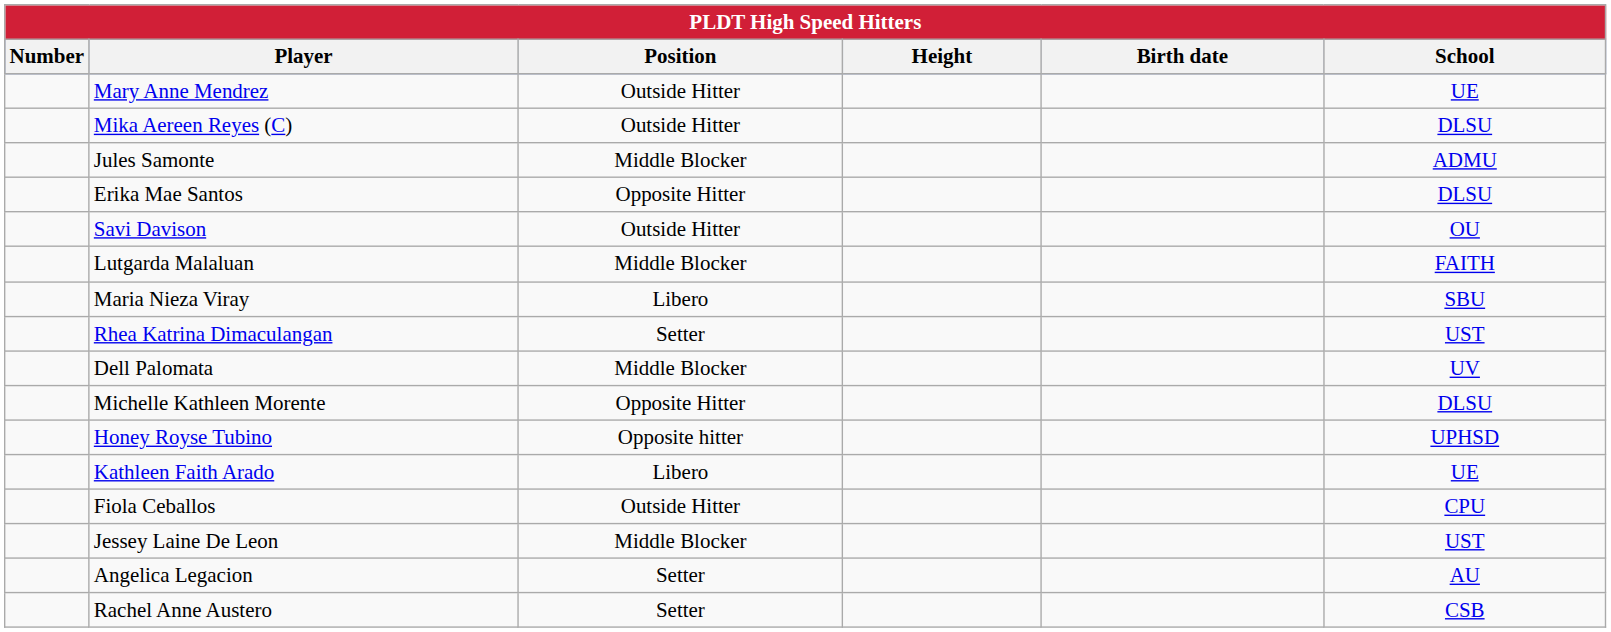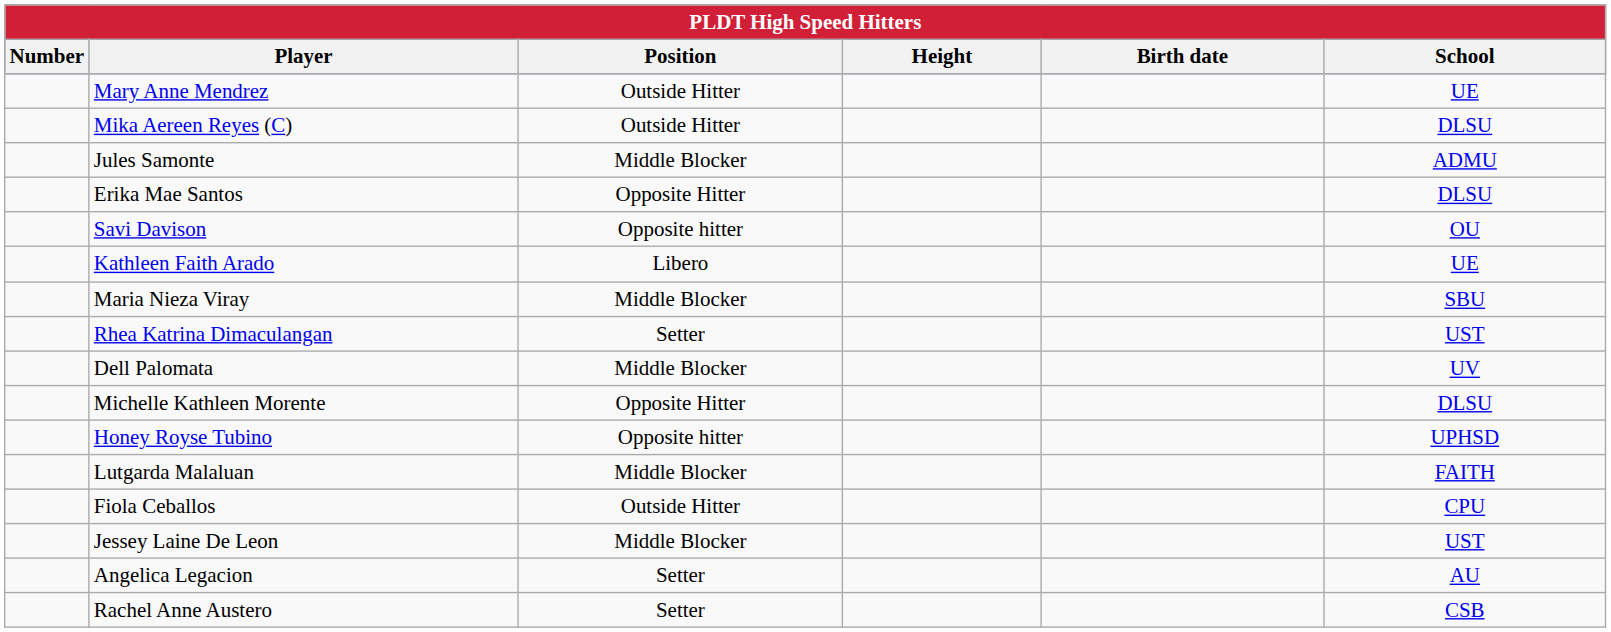Savi Davison | Position: Outside Hitter -> Opposite hitter
rows swapped: Kathleen Faith Arado <-> Lutgarda Malaluan
Maria Nieza Viray | Position: Libero -> Middle Blocker
